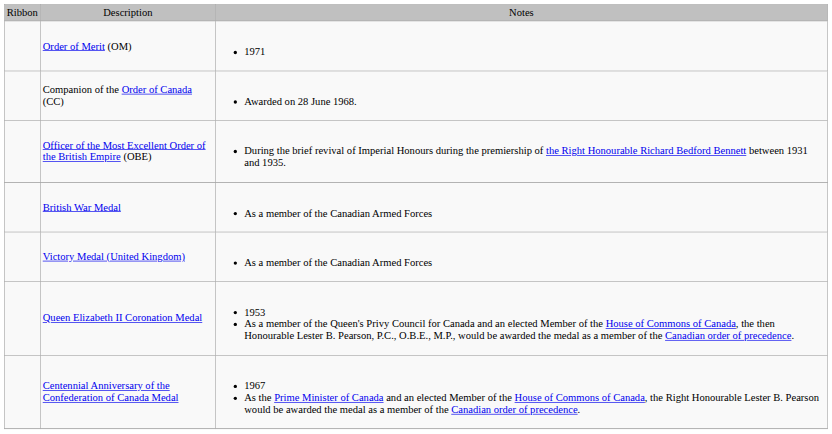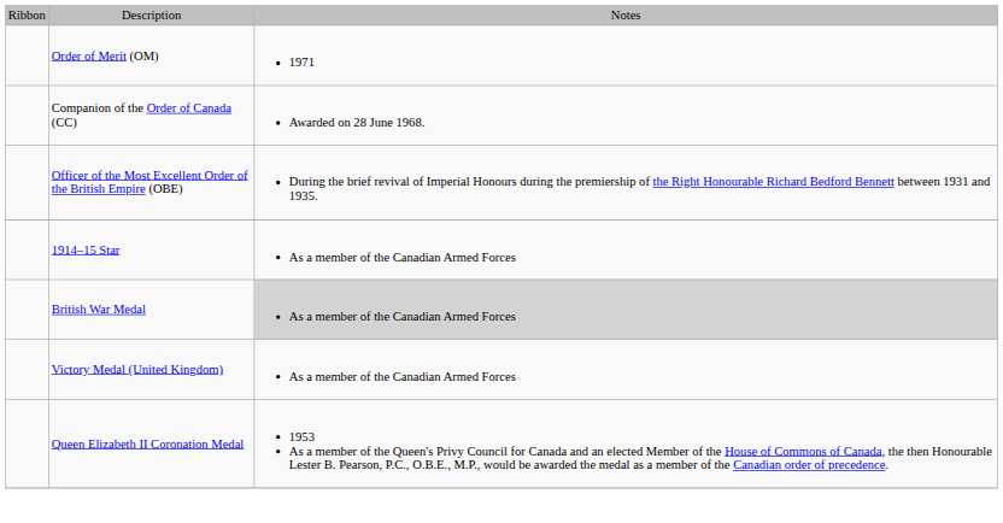+ row: 1914–15 Star | As a member of the Canadian Armed Forces
British War Medal | column 3: no background -> lightgrey background
- row: Centennial Anniversary of the Confederation of Canada Medal | 1967 As the Prime Minister of Canada and an elected Member of the House of Commons of Canada, the Right Honourable Lester B. Pearson would be awarded the medal as a member of the Canadian order of precedence.
